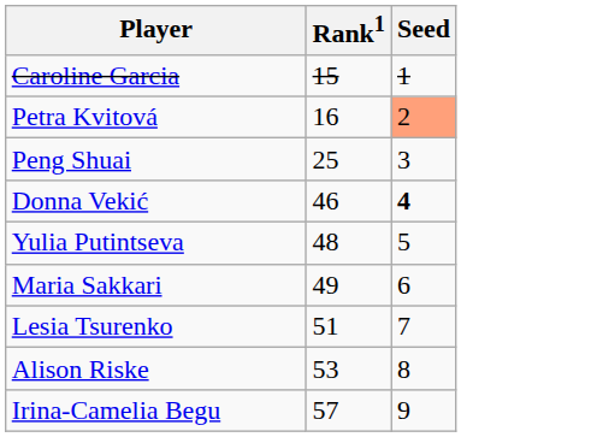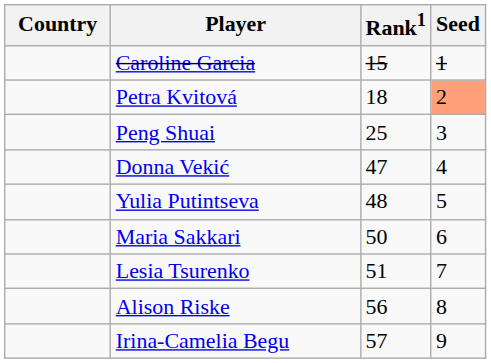+ column: Country
Petra Kvitová | Rank1: 16 -> 18
Donna Vekić | Rank1: 46 -> 47
Donna Vekić | Seed: bold -> normal
Maria Sakkari | Rank1: 49 -> 50
Alison Riske | Rank1: 53 -> 56
